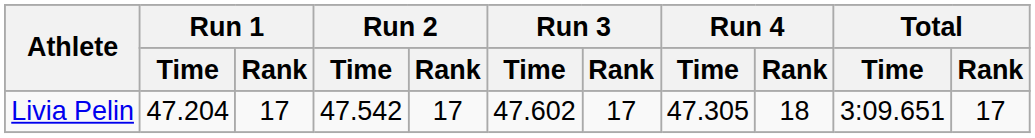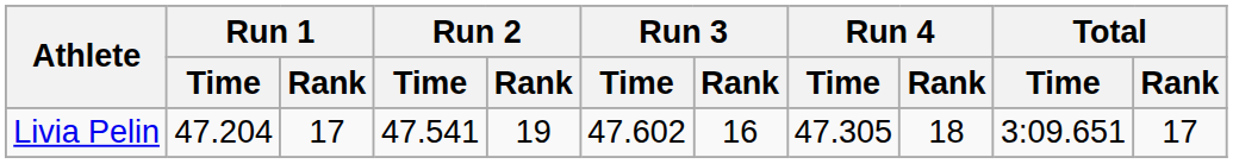Livia Pelin | Run 2 / Time: 47.542 -> 47.541
Livia Pelin | Run 2 / Rank: 17 -> 19
Livia Pelin | Run 3 / Rank: 17 -> 16
